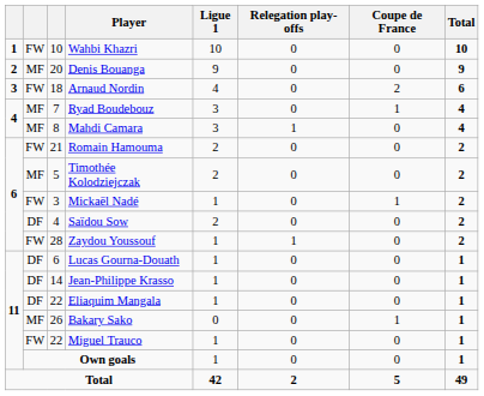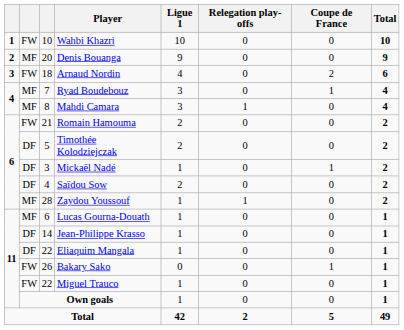Timothée Kolodziejczak | column 2: MF -> DF
Mickaël Nadé | column 2: FW -> DF
Zaydou Youssouf | column 2: FW -> MF
Lucas Gourna-Douath | column 2: DF -> MF
Bakary Sako | column 2: MF -> FW
